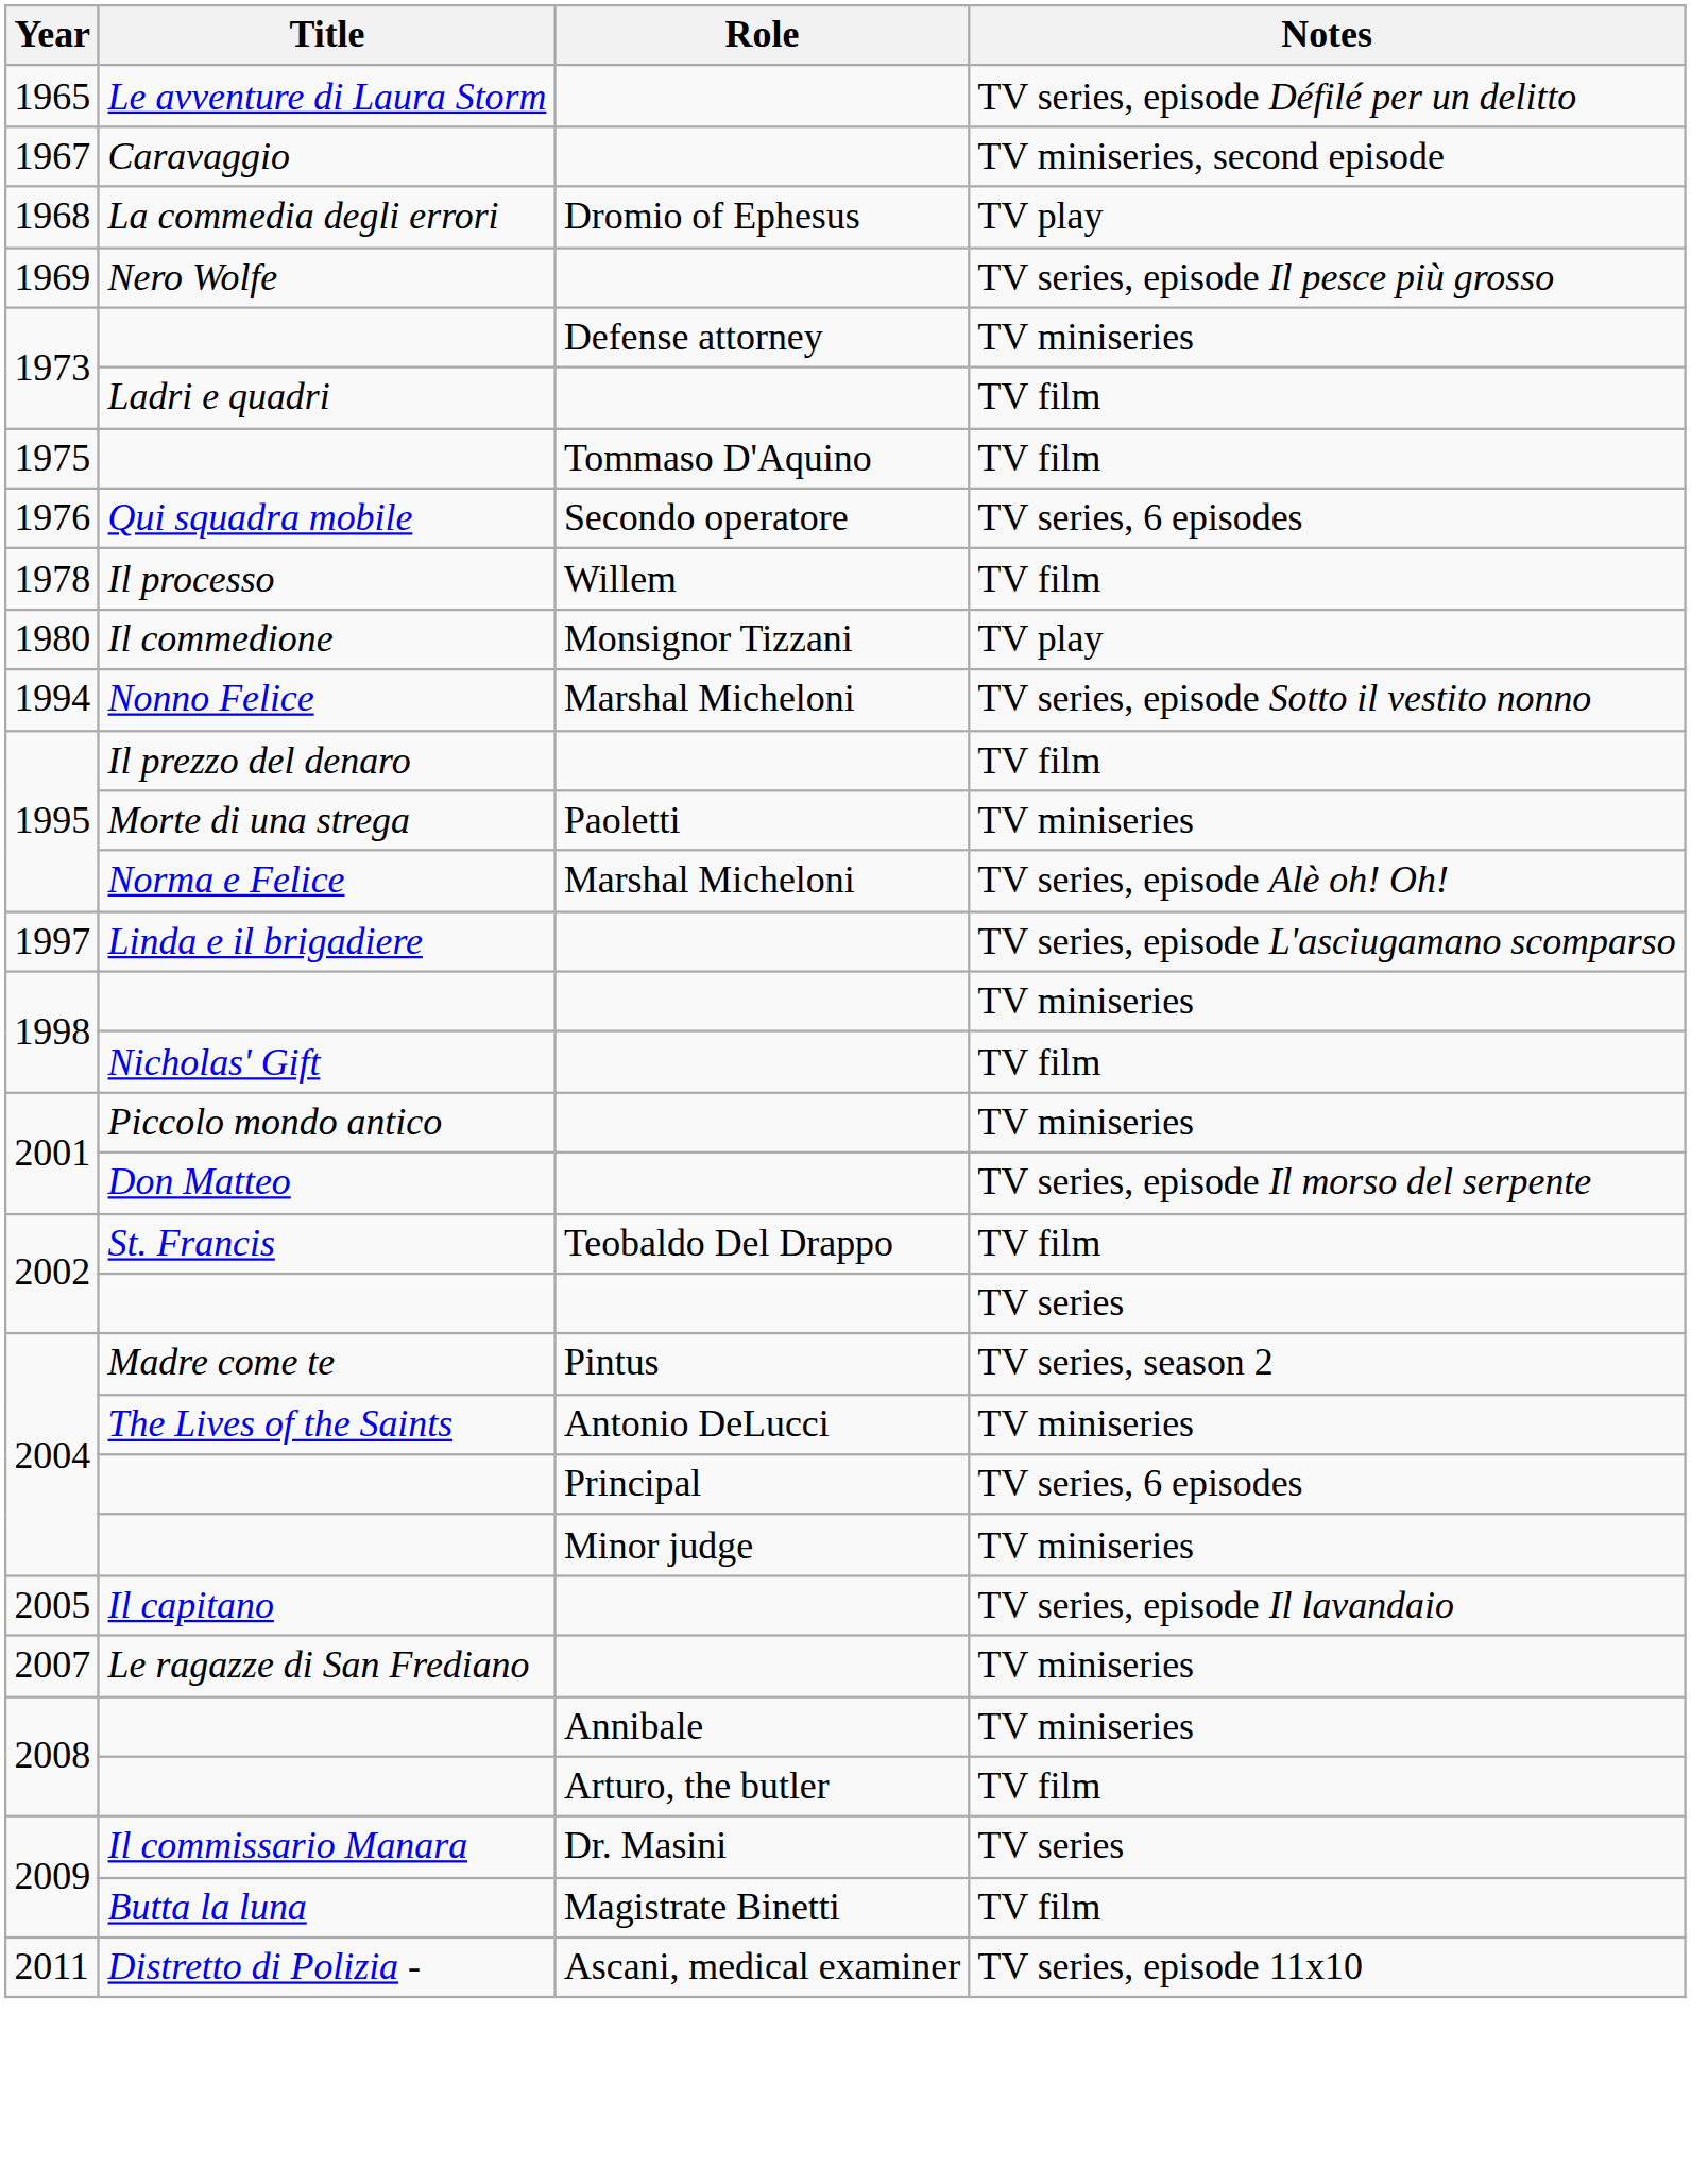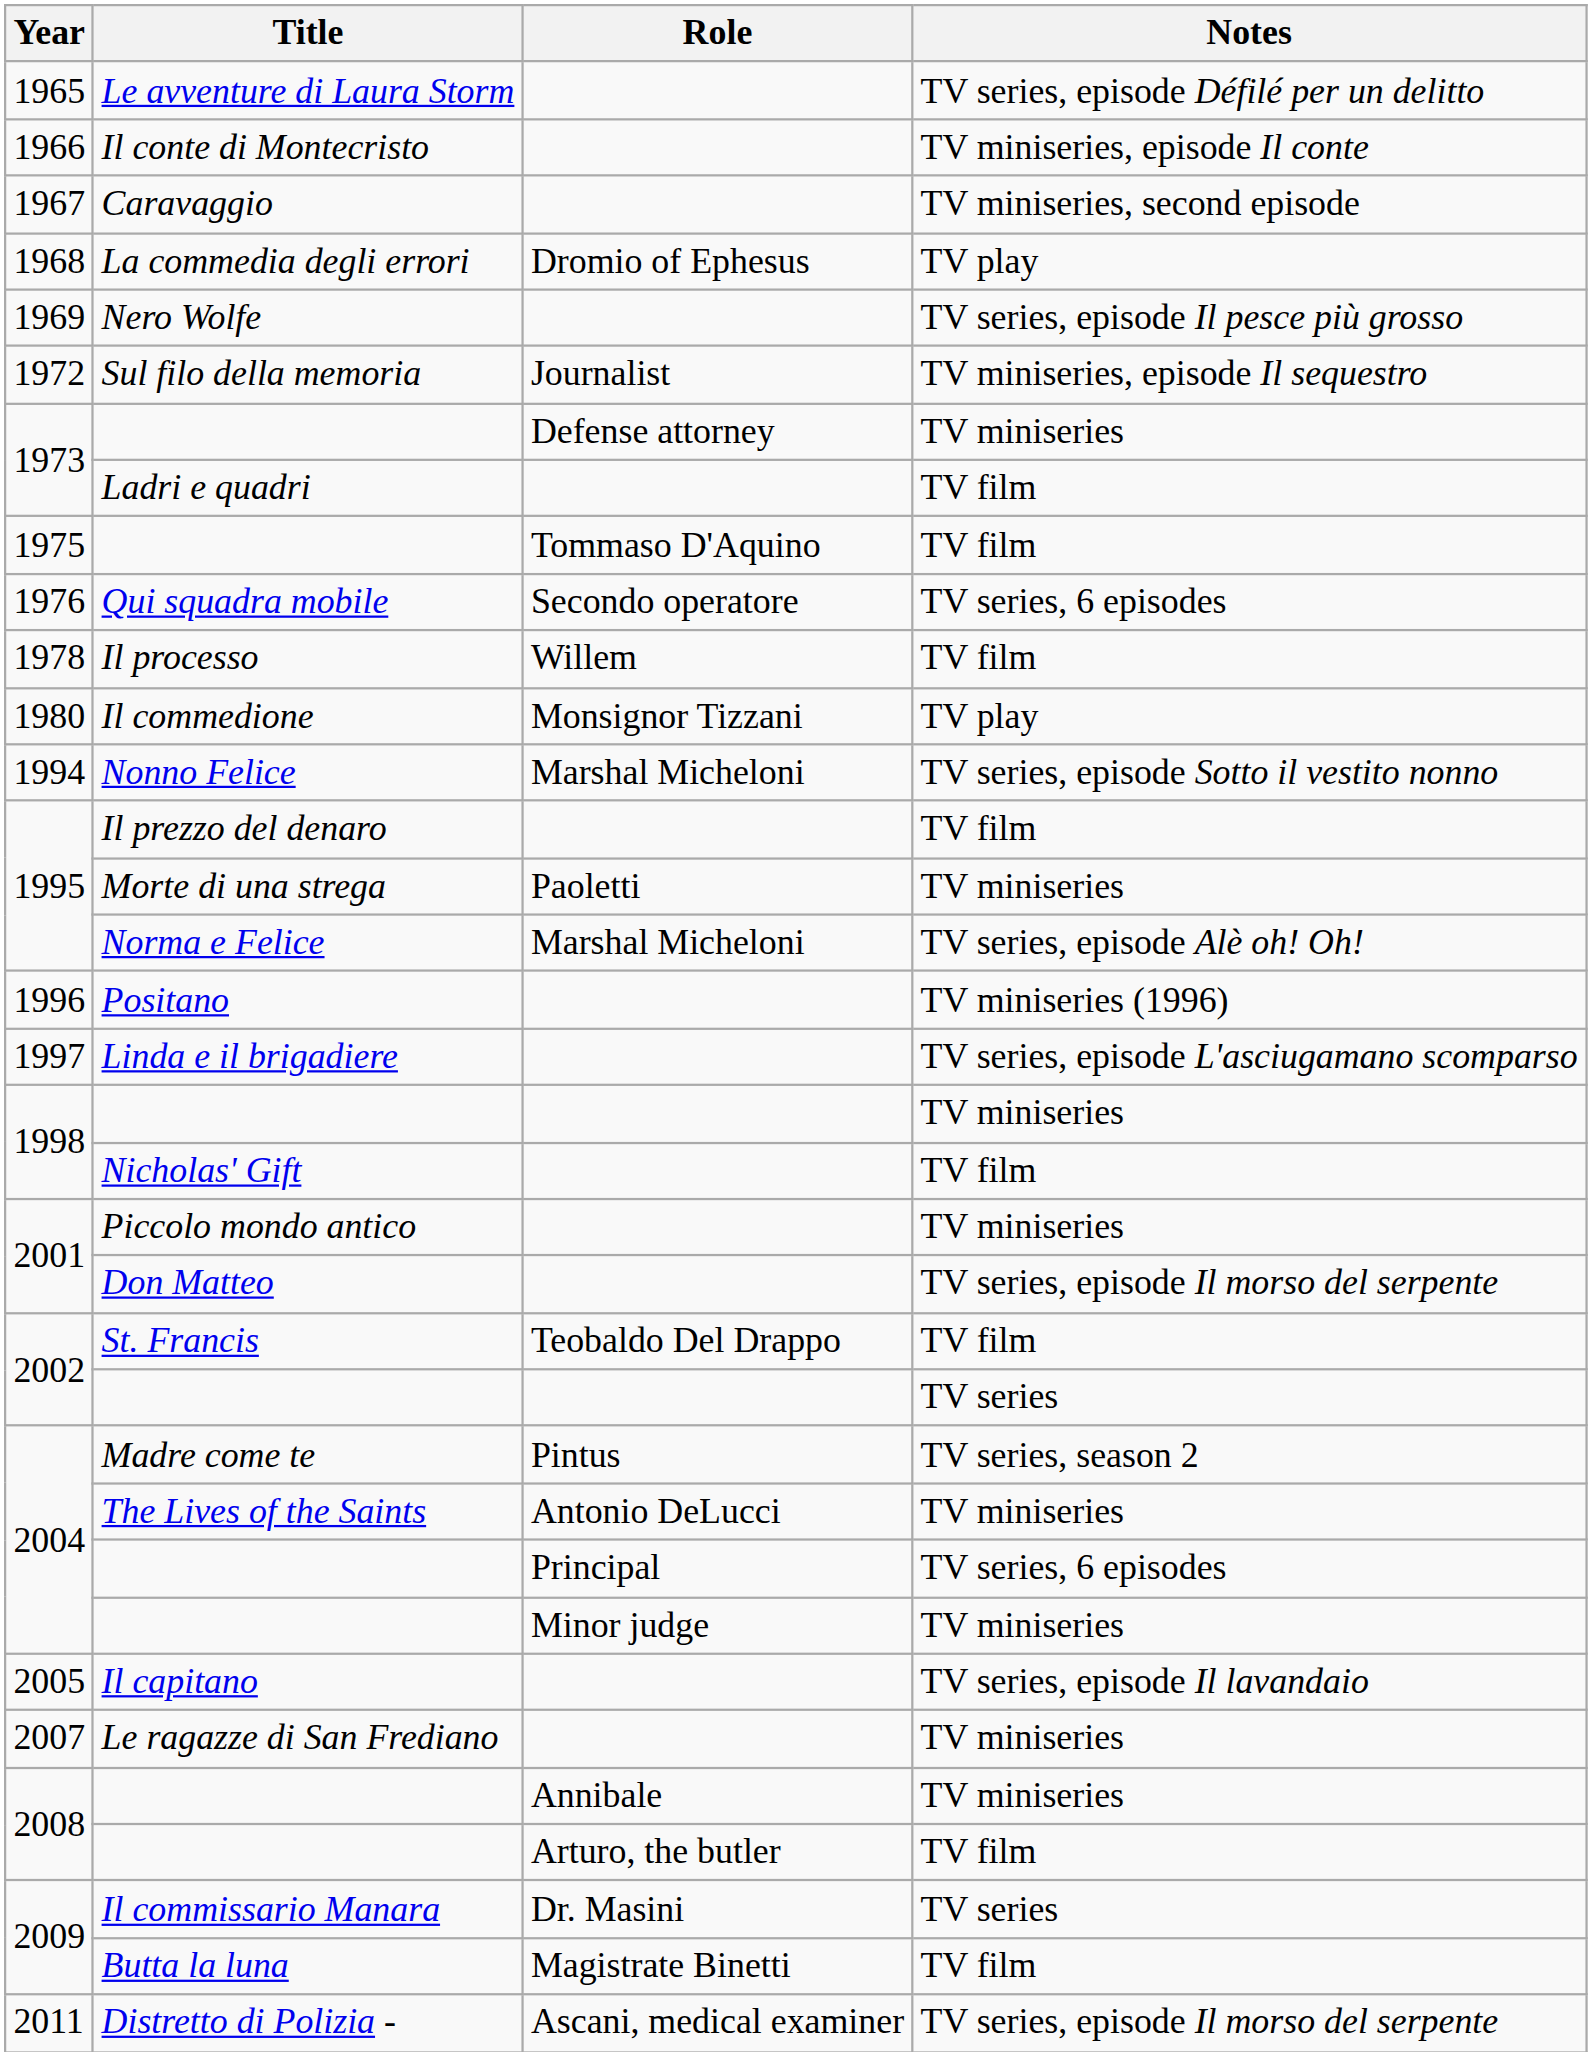+ row: 1966 | Il conte di Montecristo | TV miniseries, episode Il conte
+ row: 1972 | Sul filo della memoria | Journalist | TV miniseries, episode Il sequestro
+ row: 1996 | Positano | TV miniseries (1996)
Distretto di Polizia - | Notes: TV series, episode 11x10 -> TV series, episode Il morso del serpente
